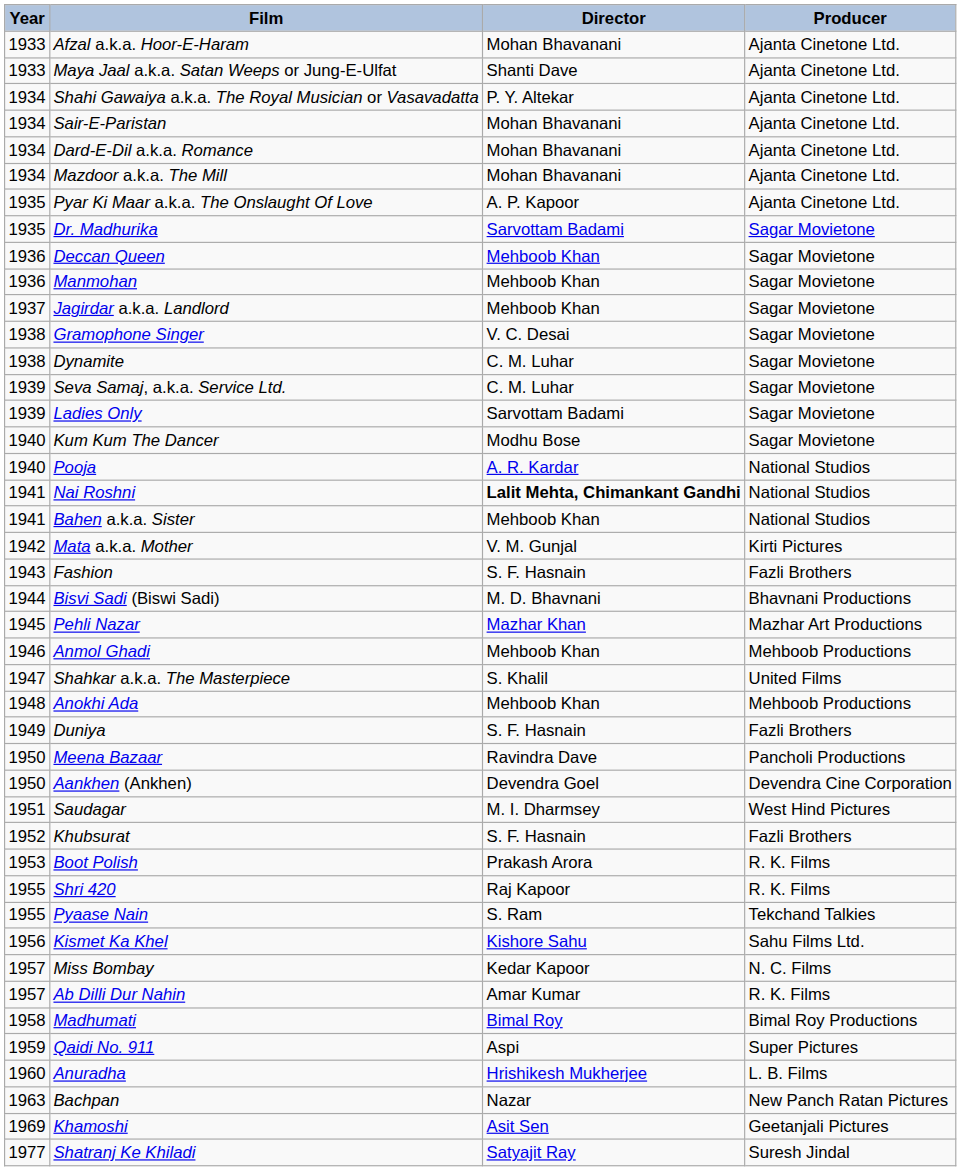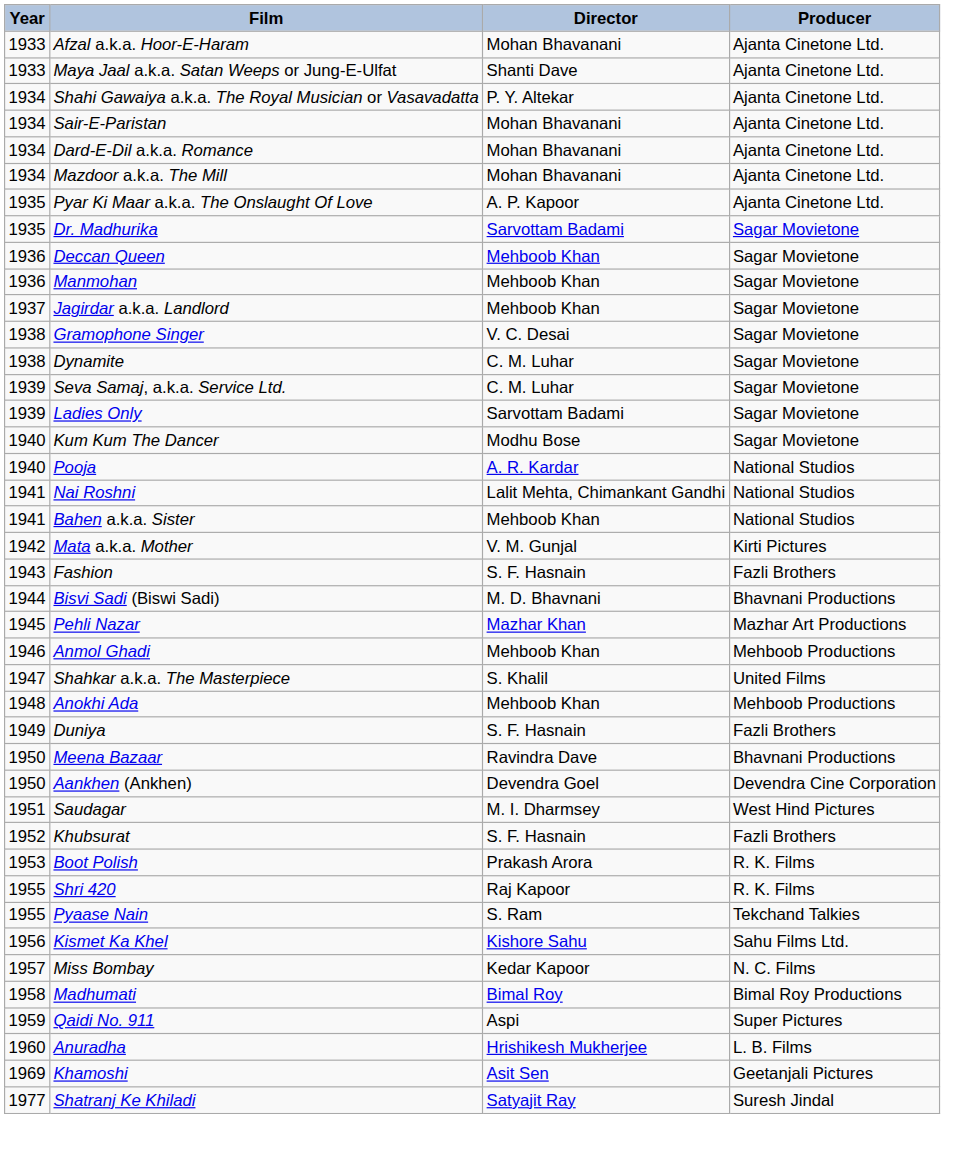Nai Roshni | Director: bold -> normal
Meena Bazaar | Producer: Pancholi Productions -> Bhavnani Productions
- row: 1957 | Ab Dilli Dur Nahin | Amar Kumar | R. K. Films
- row: 1963 | Bachpan | Nazar | New Panch Ratan Pictures
